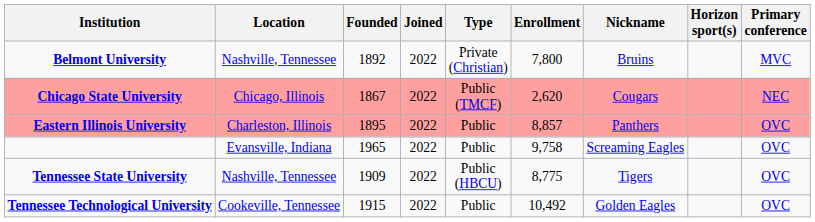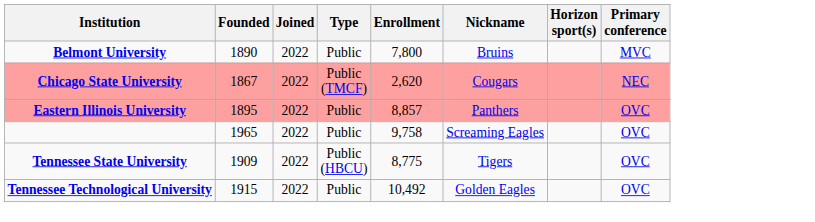- column: Location | Nashville, Tennessee | Chicago, Illinois | Charleston, Illinois | Evansville, Indiana | Nashville, Tennessee | Cookeville, Tennessee
Belmont University | Founded: 1892 -> 1890
Belmont University | Type: Private (Christian) -> Public
